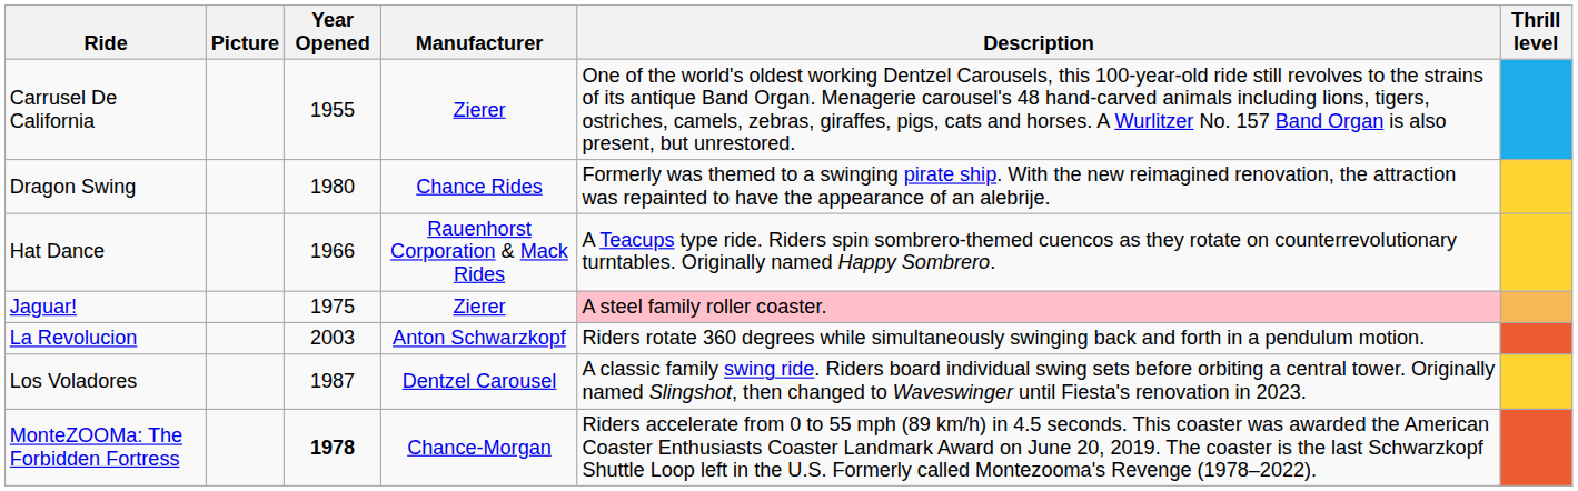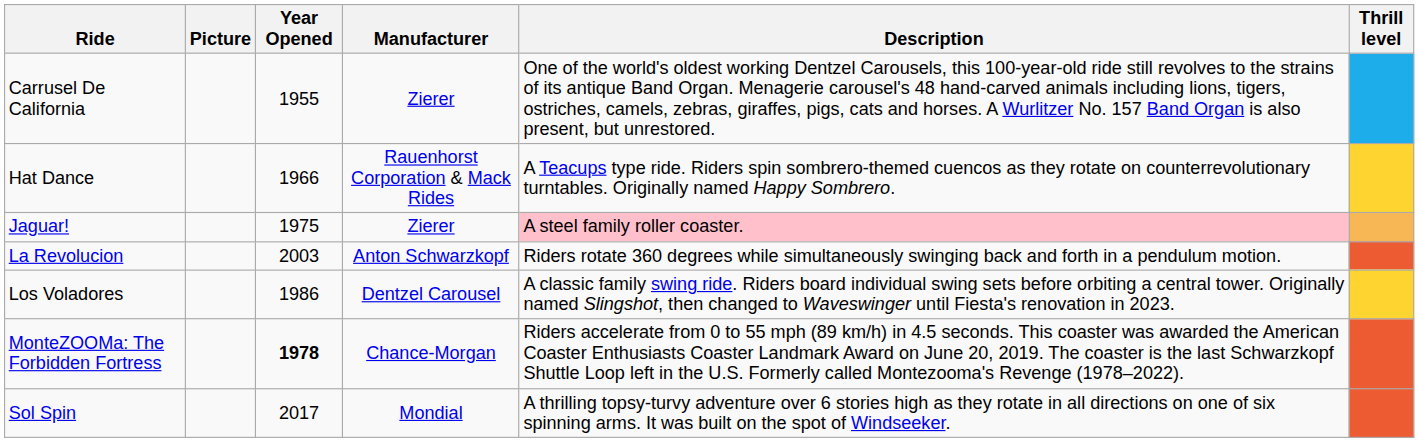- row: Dragon Swing | 1980 | Chance Rides | Formerly was themed to a swinging pirate ship. With the new reimagined renovation, the attraction was repainted to have the appearance of an alebrije.
Los Voladores | Year Opened: 1987 -> 1986
+ row: Sol Spin | 2017 | Mondial | A thrilling topsy-turvy adventure over 6 stories high as they rotate in all directions on one of six spinning arms. It was built on the spot of Windseeker.
